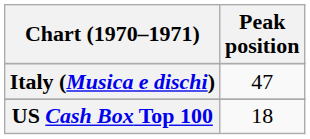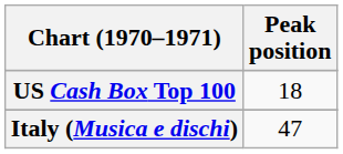rows swapped: Italy (Musica e dischi) <-> US Cash Box Top 100
